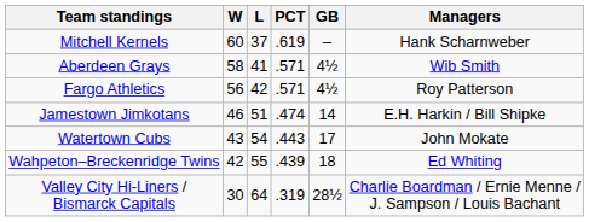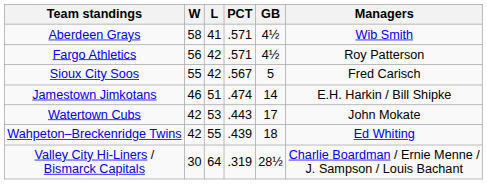- row: Mitchell Kernels | 60 | 37 | .619 | – | Hank Scharnweber
+ row: Sioux City Soos | 55 | 42 | .567 | 5 | Fred Carisch
Watertown Cubs | W: 43 -> 42
Watertown Cubs | L: 54 -> 53
